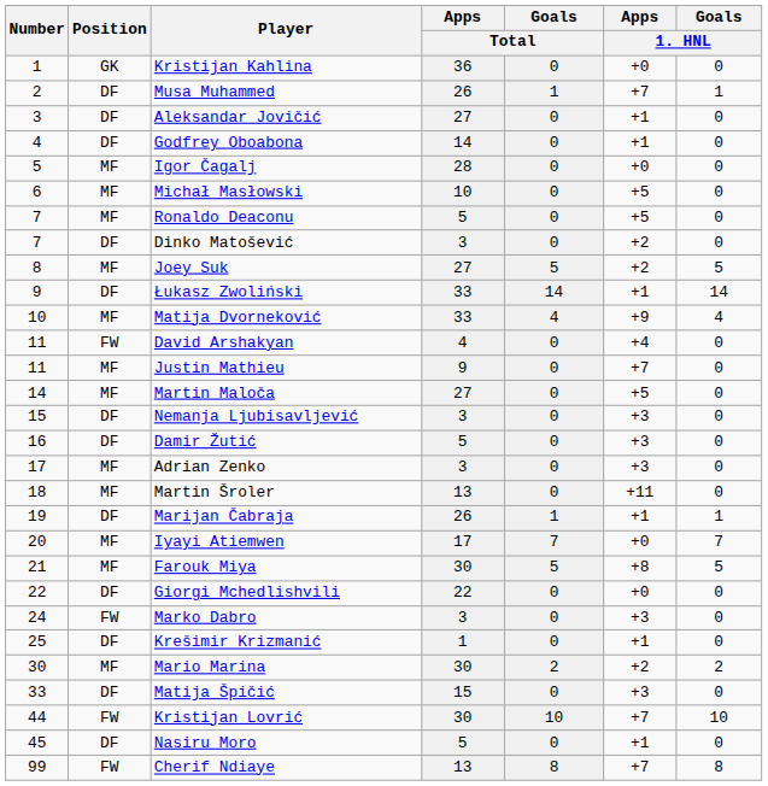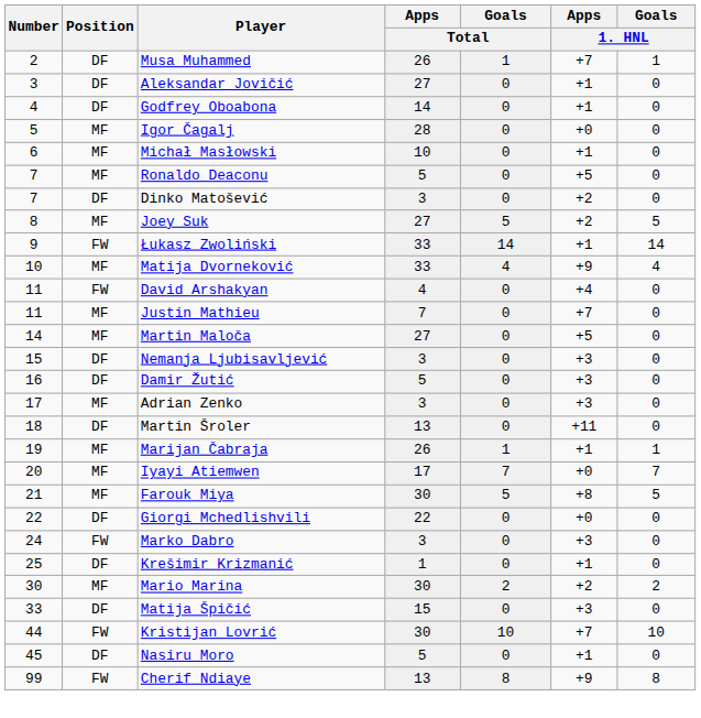- row: 1 | GK | Kristijan Kahlina | 36 | 0 | +0 | 0
Michał Masłowski | Apps / 1. HNL: +5 -> +1
Łukasz Zwoliński | Position: DF -> FW
Justin Mathieu | Apps / Total: 9 -> 7
Martin Šroler | Position: MF -> DF
Marijan Čabraja | Position: DF -> MF
Cherif Ndiaye | Apps / 1. HNL: +7 -> +9
